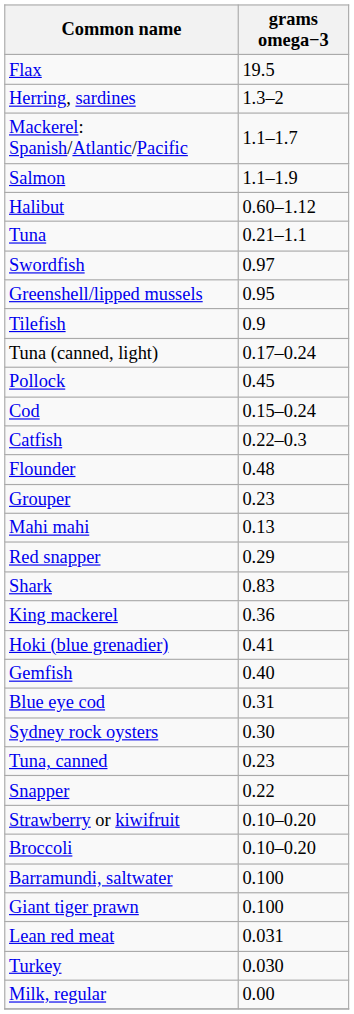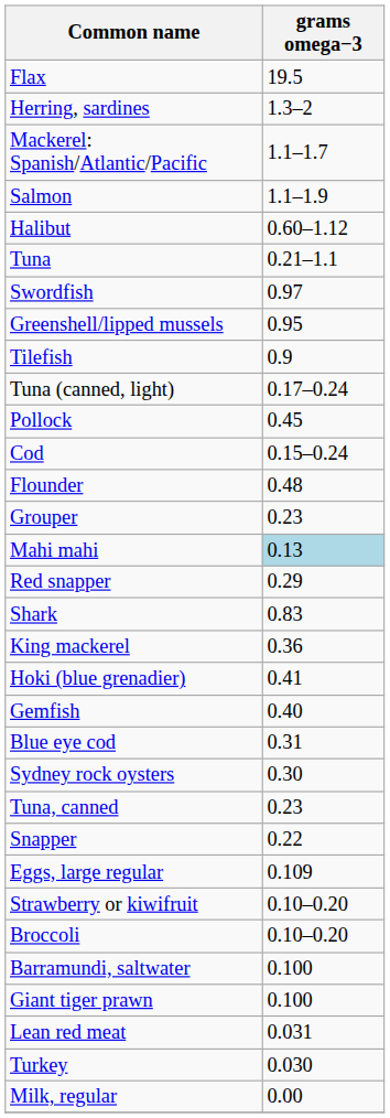- row: Catfish | 0.22–0.3
Mahi mahi | grams omega−3: no background -> lightblue background
+ row: Eggs, large regular | 0.109
